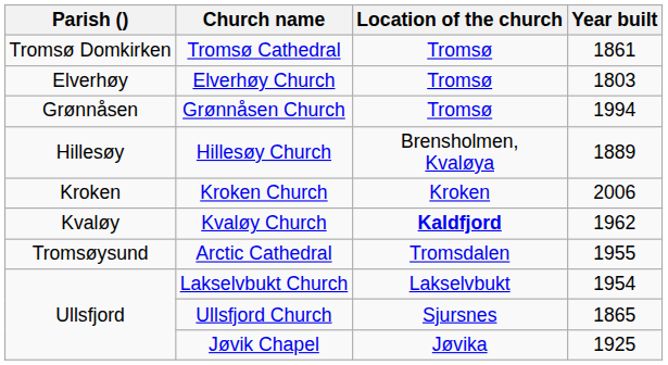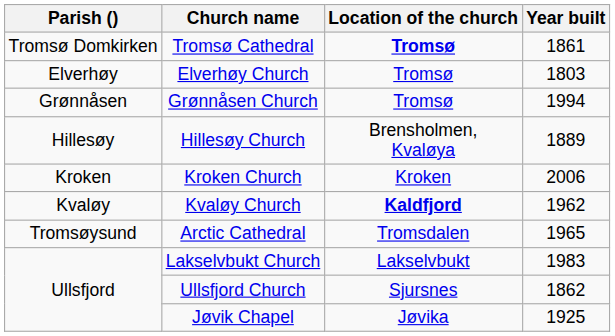Tromsø Cathedral | Location of the church: normal -> bold
Arctic Cathedral | Year built: 1955 -> 1965
Lakselvbukt Church | Year built: 1954 -> 1983
Ullsfjord Church | Year built: 1865 -> 1862
